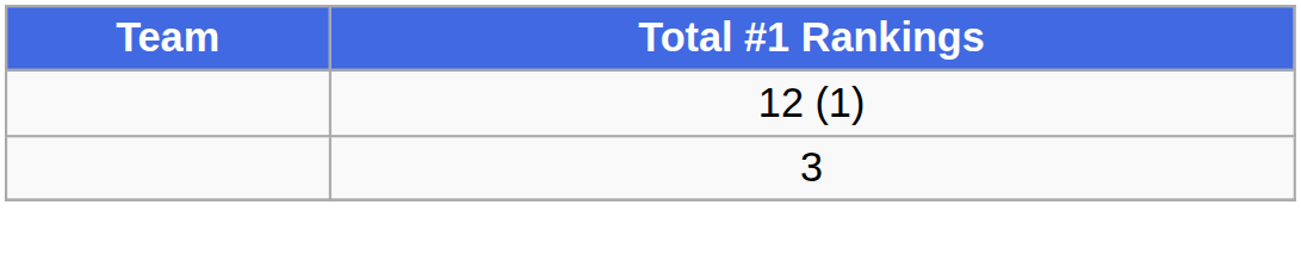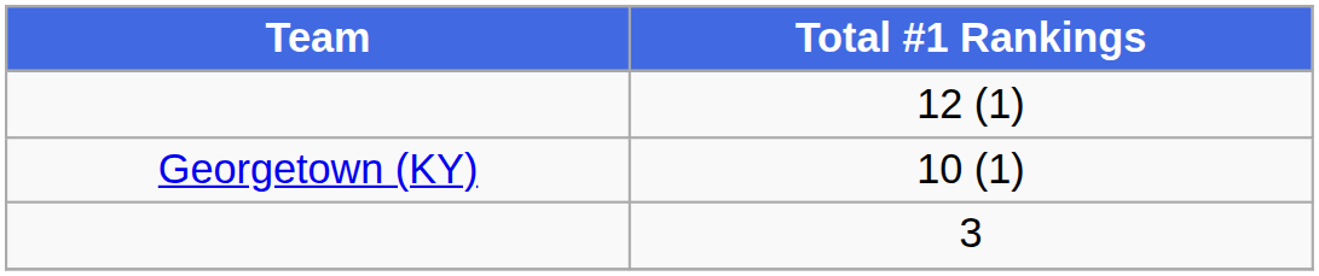+ row: Georgetown (KY) | 10 (1)
